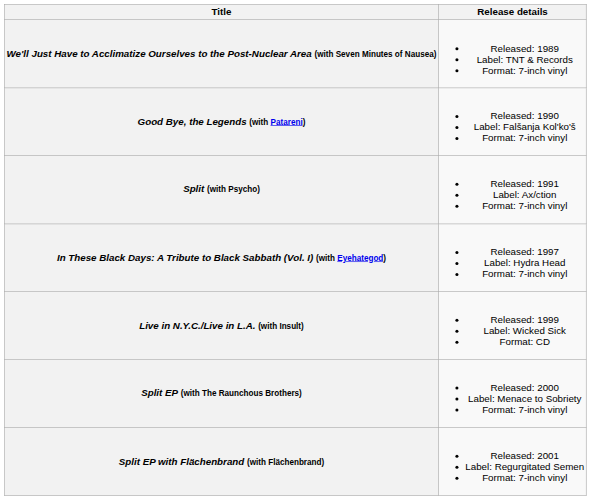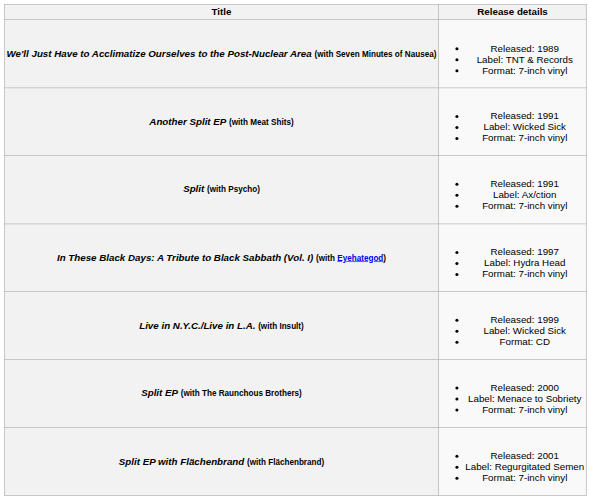- row: Good Bye, the Legends (with Patareni) | Released: 1990 Label: Falšanja Kol'ko'š Format: 7-inch vinyl
+ row: Another Split EP (with Meat Shits) | Released: 1991 Label: Wicked Sick Format: 7-inch vinyl
